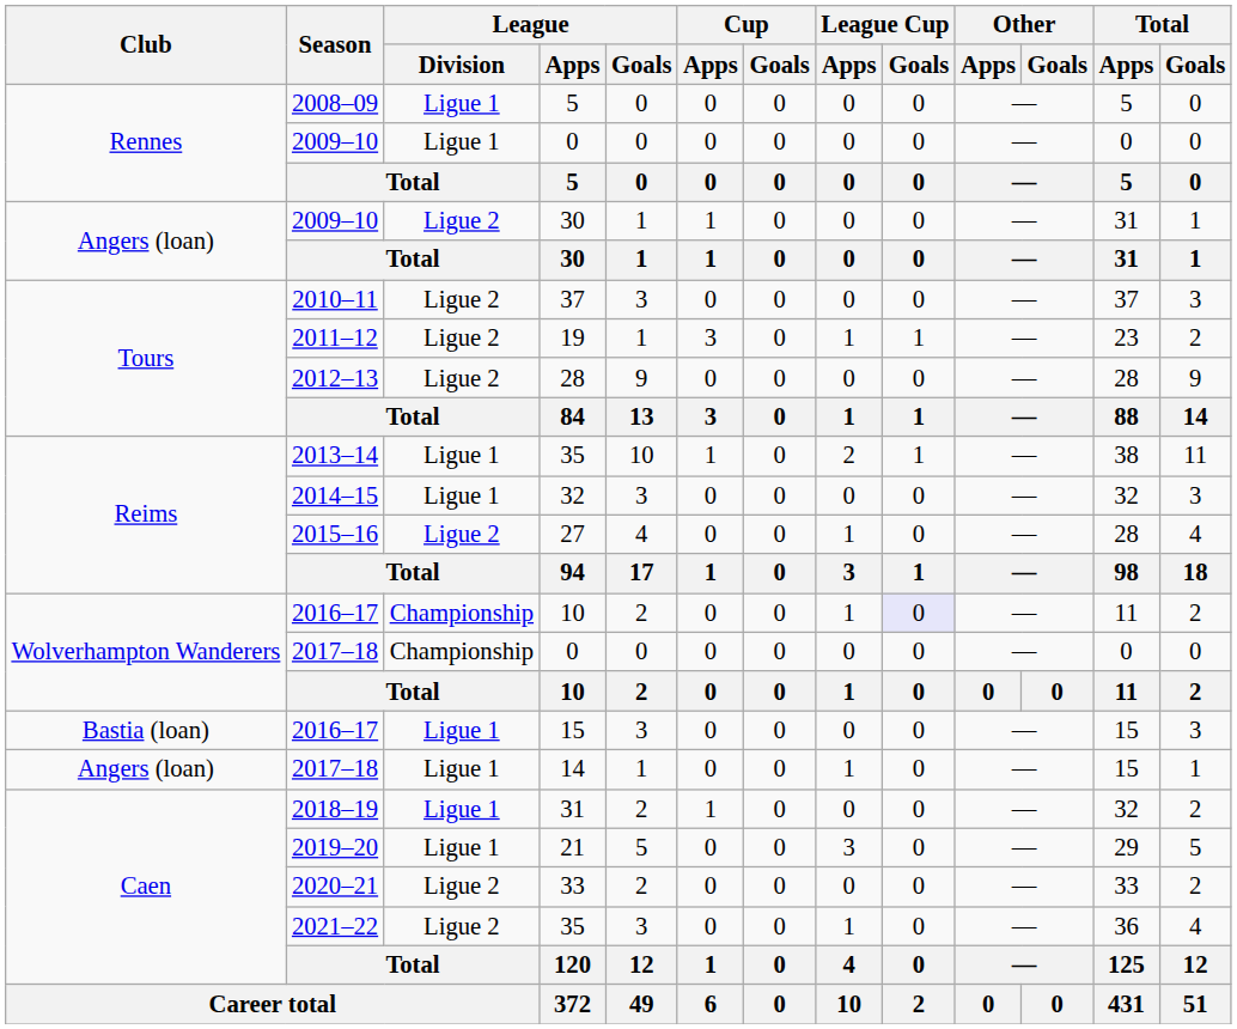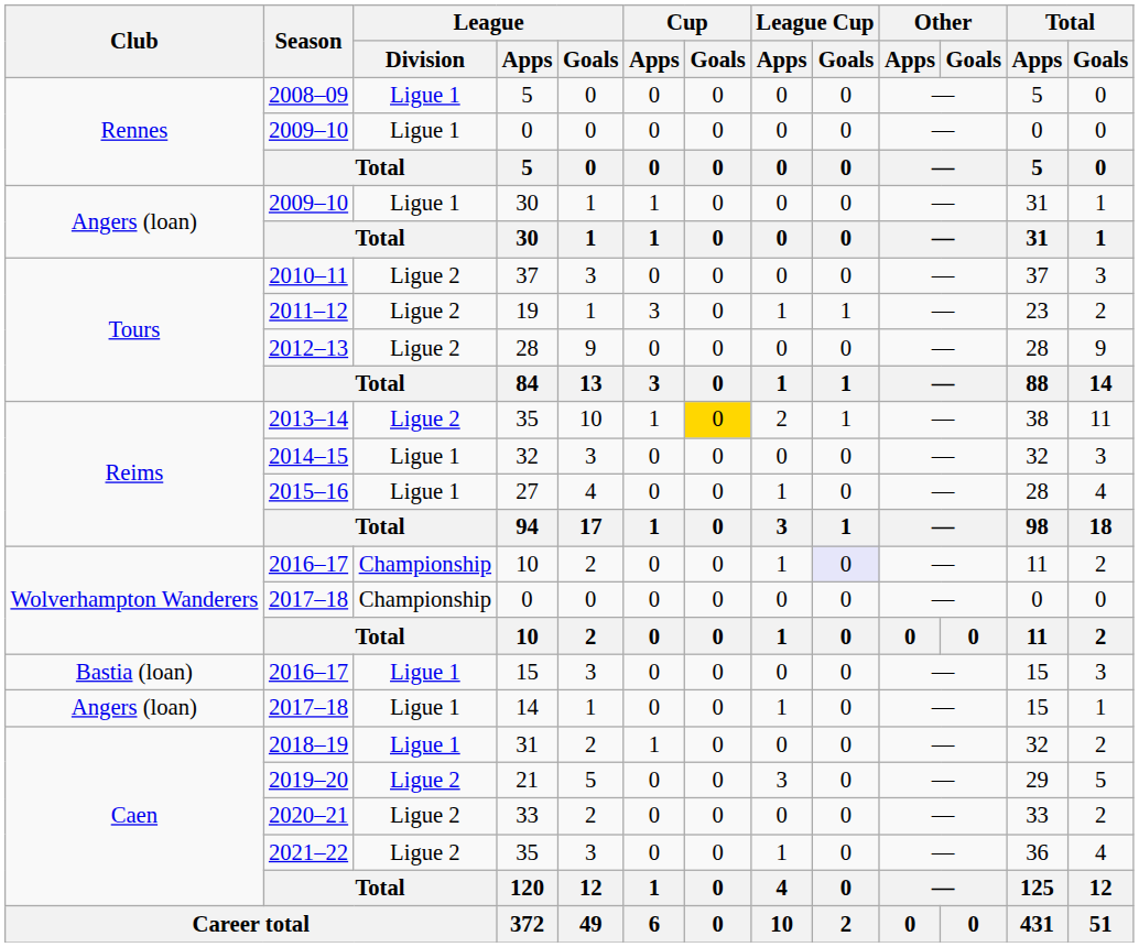2009–10 / 30 | League / Division: Ligue 2 -> Ligue 1
2013–14 / 35 | League / Division: Ligue 1 -> Ligue 2
2013–14 / 35 | Cup / Goals: no background -> gold background
27 | League / Division: Ligue 2 -> Ligue 1
21 | League / Division: Ligue 1 -> Ligue 2
